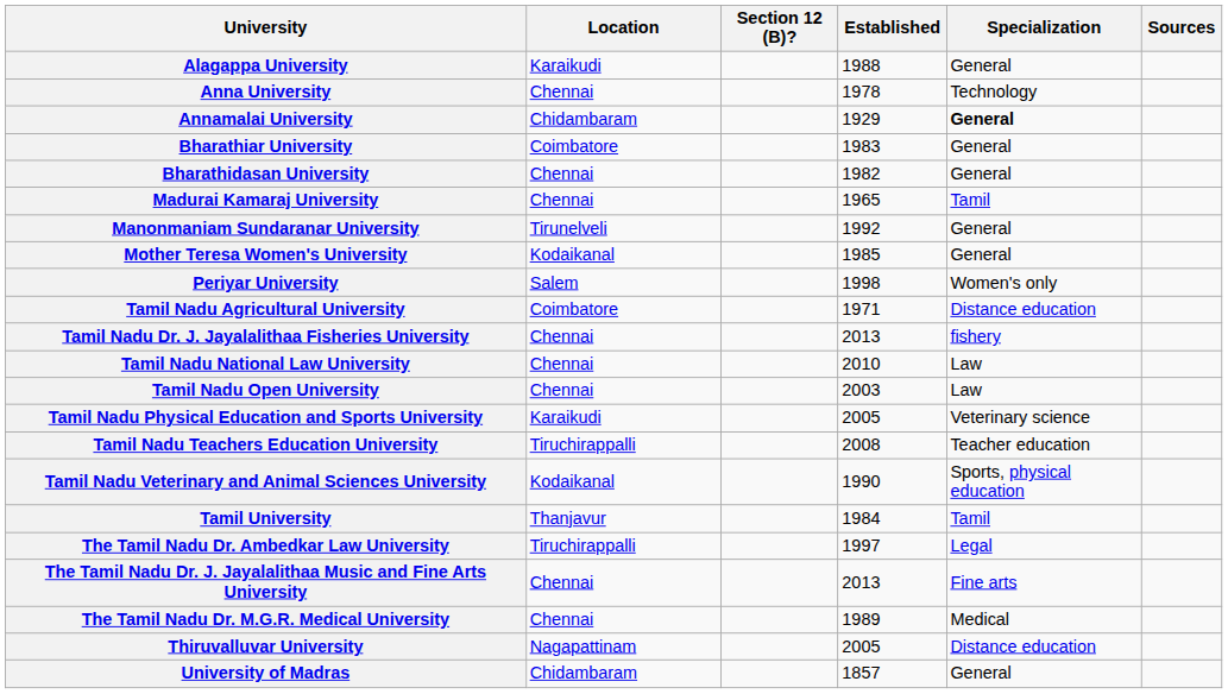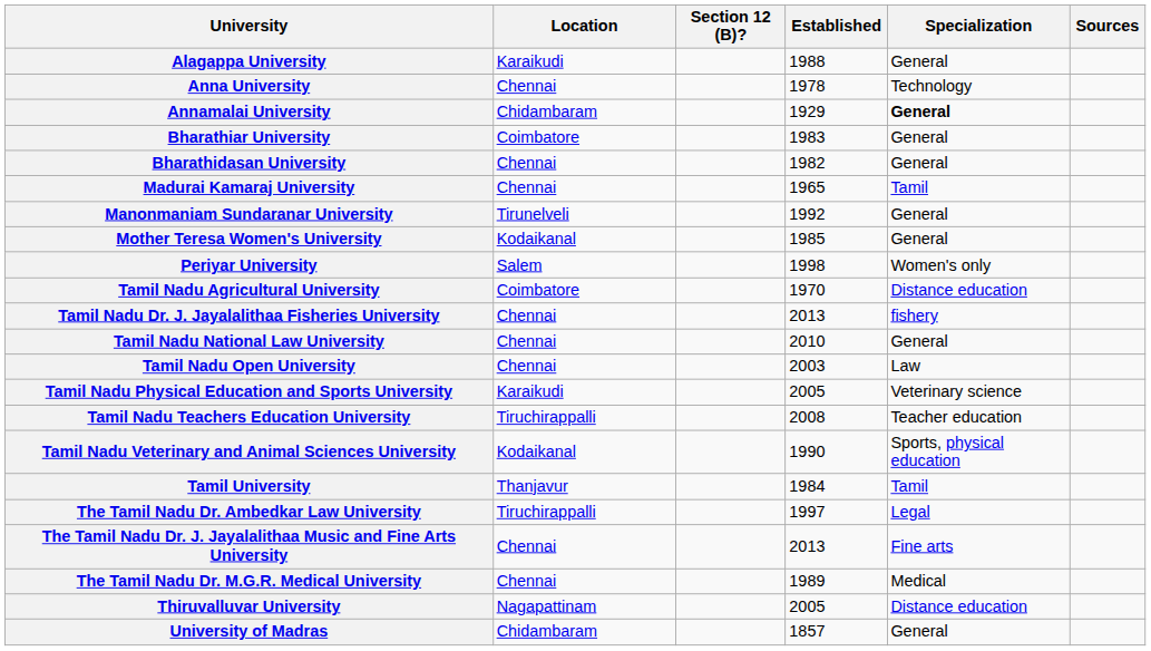Tamil Nadu Agricultural University | Established: 1971 -> 1970
Tamil Nadu National Law University | Specialization: Law -> General
